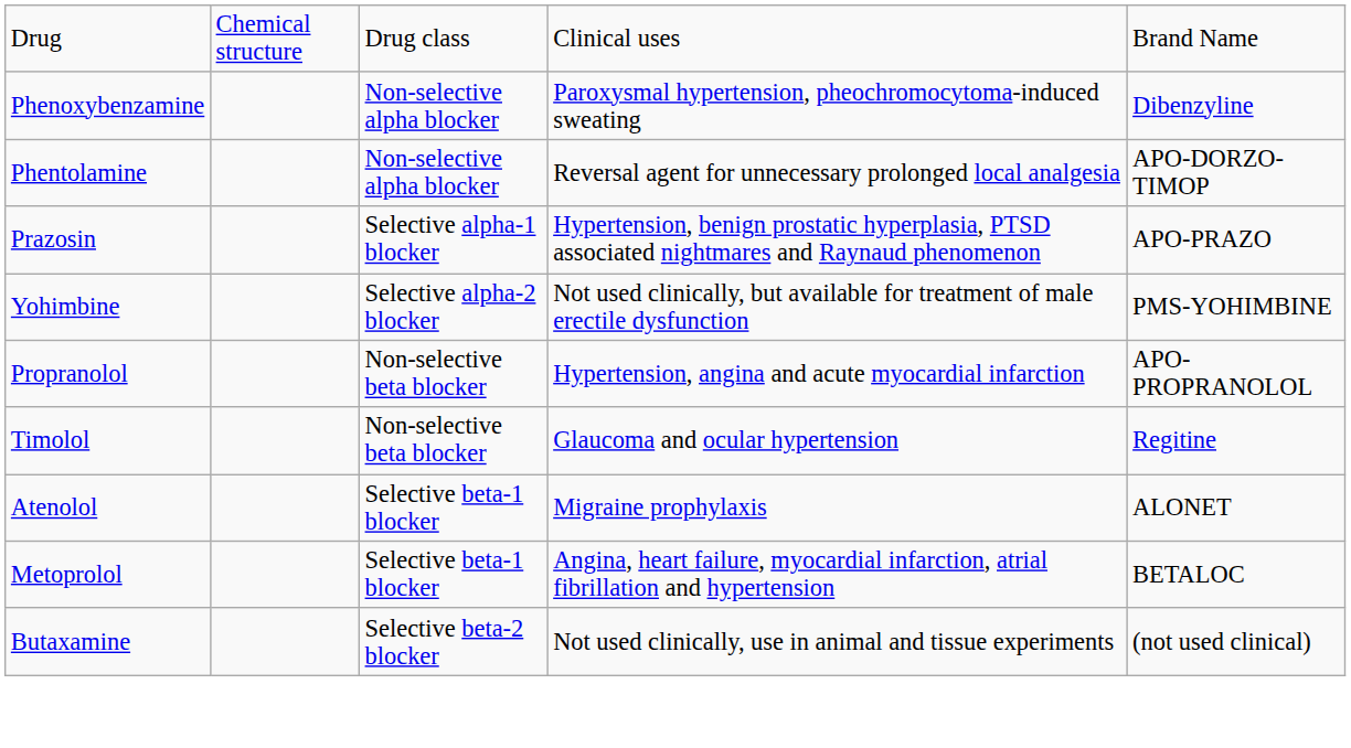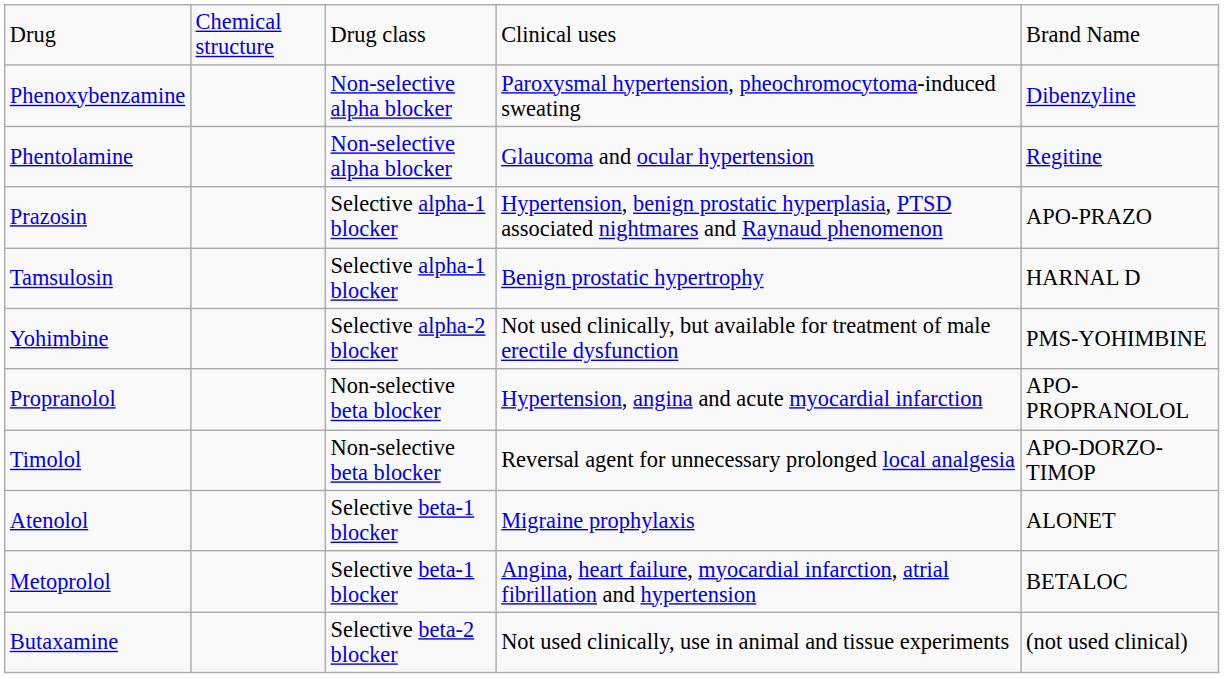Phentolamine | column 4: Reversal agent for unnecessary prolonged local analgesia -> Glaucoma and ocular hypertension
Phentolamine | column 5: APO-DORZO-TIMOP -> Regitine
+ row: Tamsulosin | Selective alpha-1 blocker | Benign prostatic hypertrophy | HARNAL D
Timolol | column 4: Glaucoma and ocular hypertension -> Reversal agent for unnecessary prolonged local analgesia
Timolol | column 5: Regitine -> APO-DORZO-TIMOP
